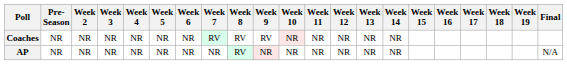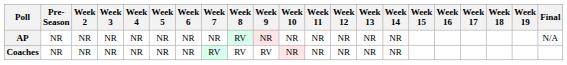rows swapped: AP <-> Coaches
